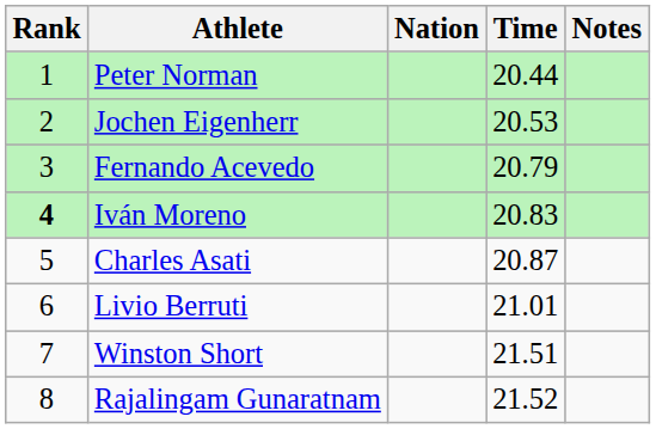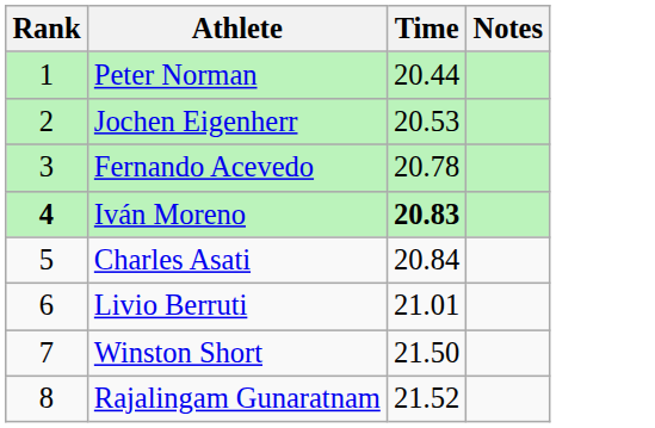- column: Nation
Fernando Acevedo | Time: 20.79 -> 20.78
Iván Moreno | Time: normal -> bold
Charles Asati | Time: 20.87 -> 20.84
Winston Short | Time: 21.51 -> 21.50
